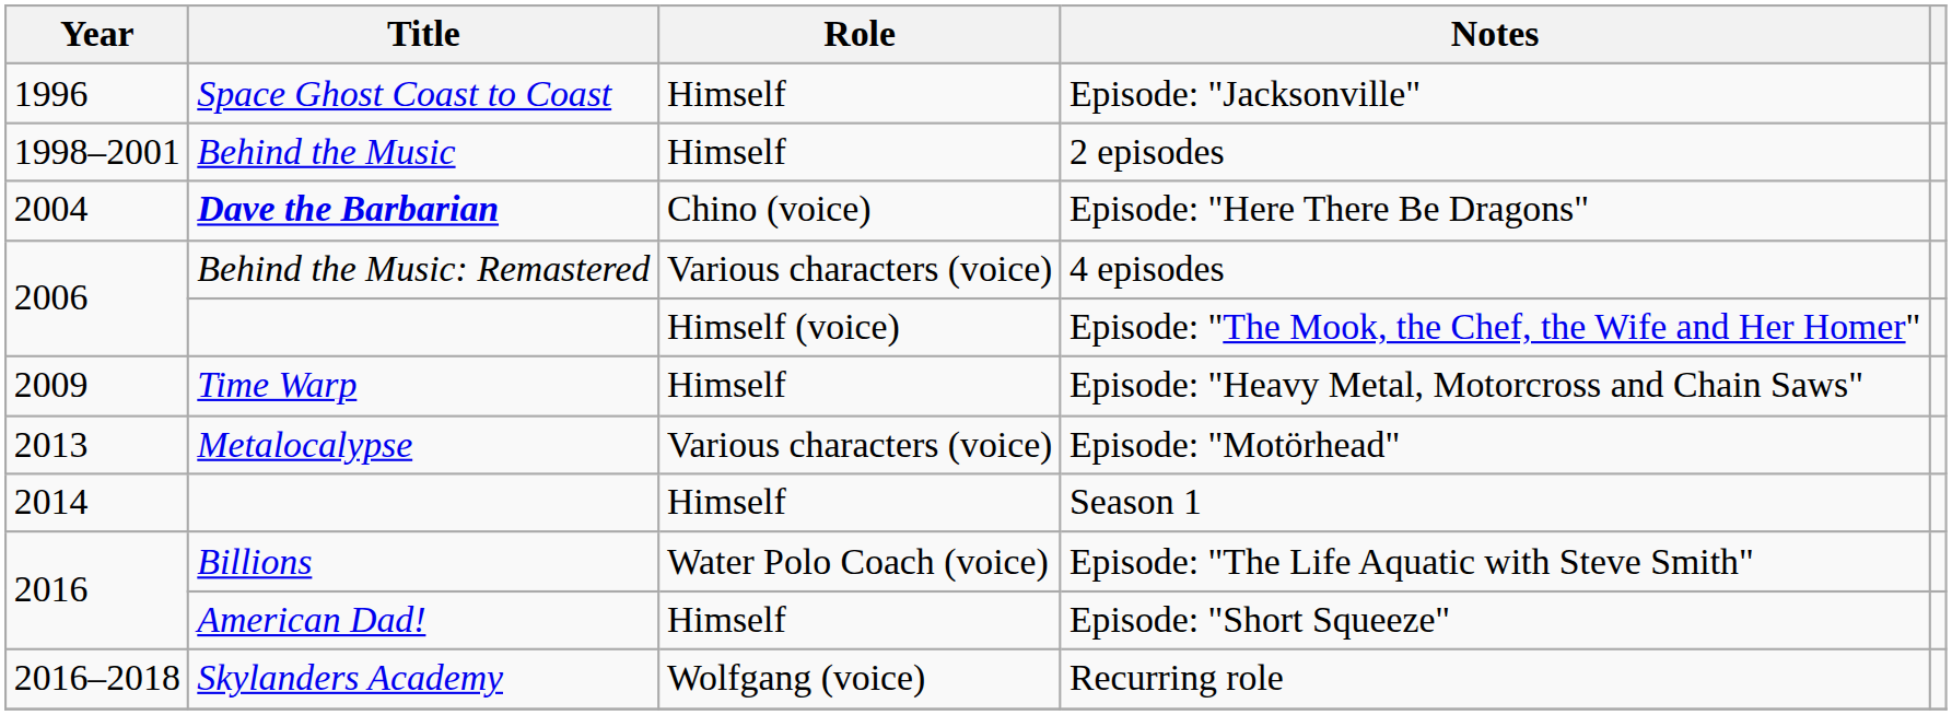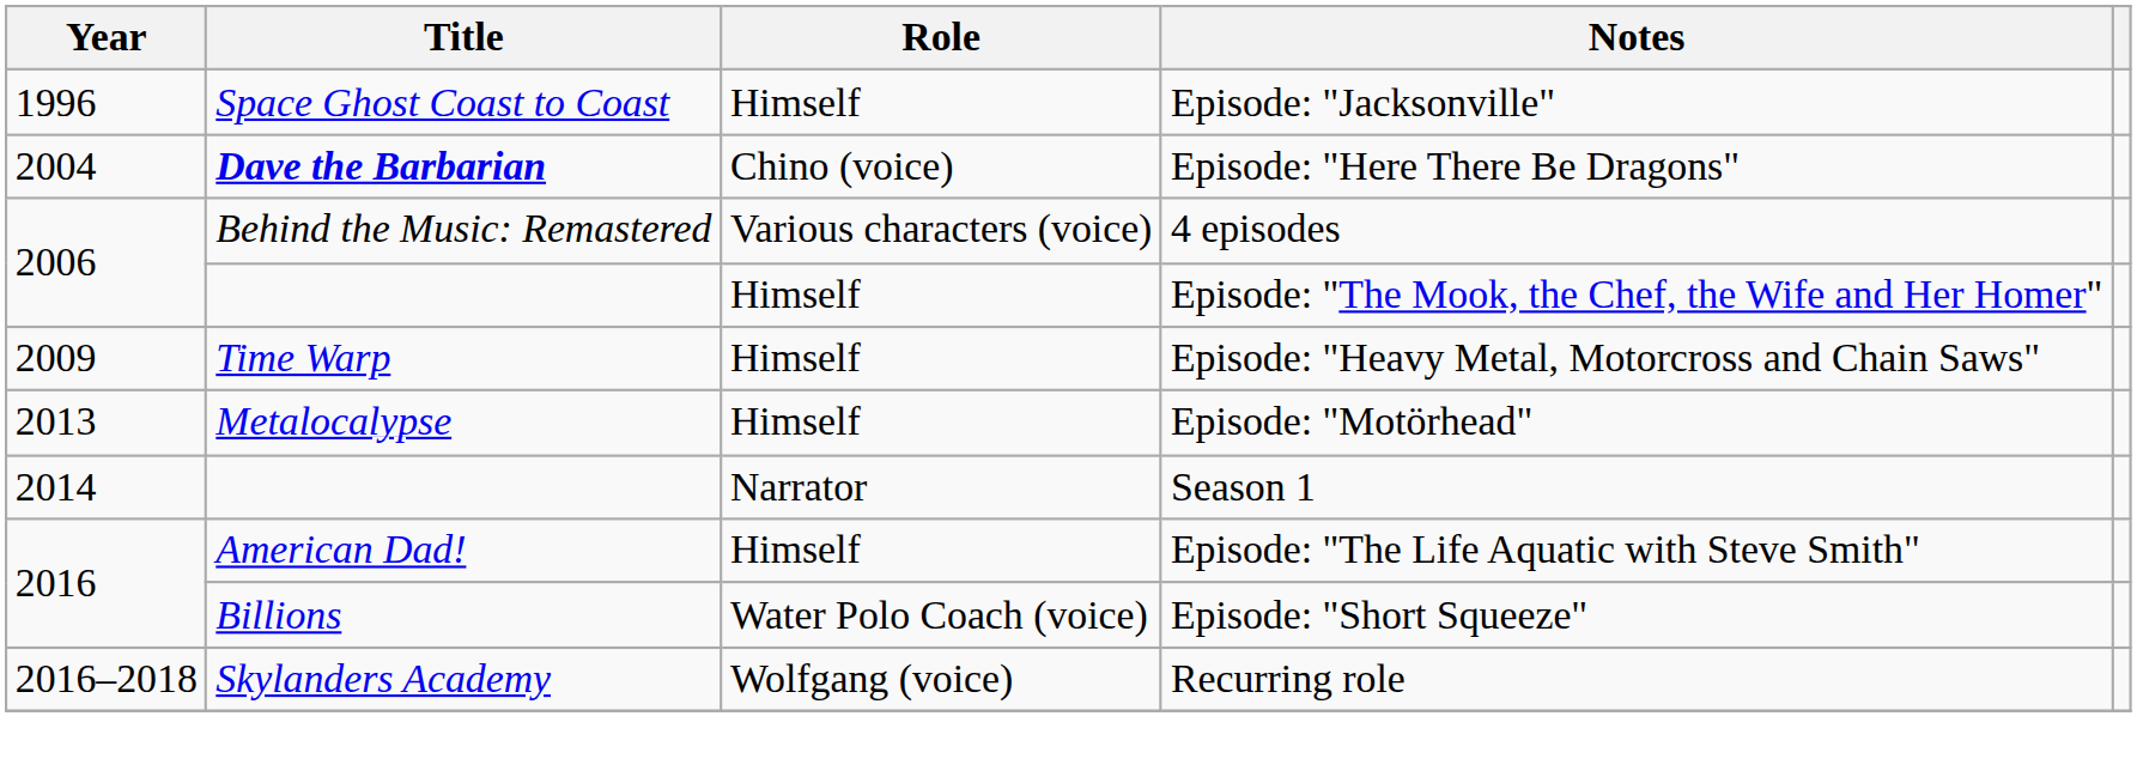- row: 1998–2001 | Behind the Music | Himself | 2 episodes
Episode: "The Mook, the Chef, the Wife and Her Homer" | Role: Himself (voice) -> Himself
Episode: "Motörhead" | Role: Various characters (voice) -> Himself
Season 1 | Role: Himself -> Narrator
Episode: "The Life Aquatic with Steve Smith" | Title: Billions -> American Dad!
Episode: "The Life Aquatic with Steve Smith" | Role: Water Polo Coach (voice) -> Himself
Episode: "Short Squeeze" | Title: American Dad! -> Billions
Episode: "Short Squeeze" | Role: Himself -> Water Polo Coach (voice)
